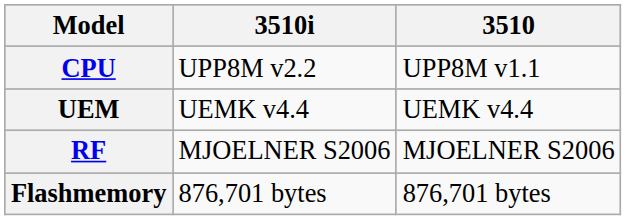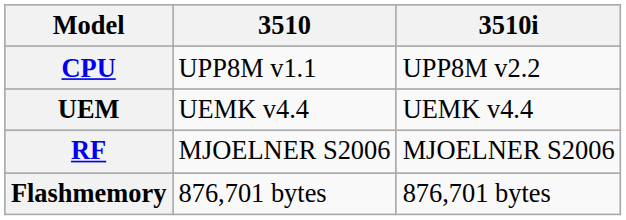columns swapped: 3510 <-> 3510i
